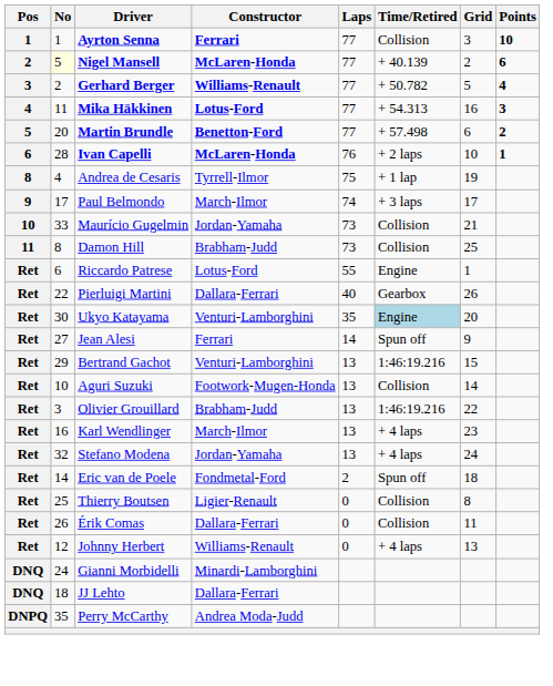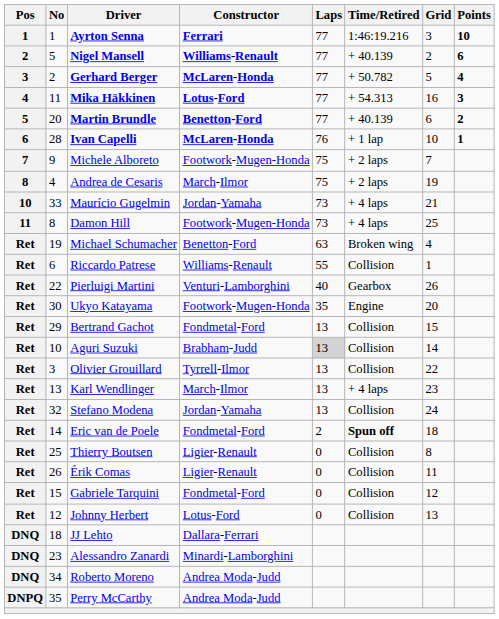Ayrton Senna | Time/Retired: Collision -> 1:46:19.216
Nigel Mansell | No: lightyellow background -> no background
Nigel Mansell | Constructor: McLaren-Honda -> Williams-Renault
Gerhard Berger | Constructor: Williams-Renault -> McLaren-Honda
Martin Brundle | Time/Retired: + 57.498 -> + 40.139
Ivan Capelli | Time/Retired: + 2 laps -> + 1 lap
+ row: 7 | 9 | Michele Alboreto | Footwork-Mugen-Honda | 75 | + 2 laps | 7
Andrea de Cesaris | Constructor: Tyrrell-Ilmor -> March-Ilmor
Andrea de Cesaris | Time/Retired: + 1 lap -> + 2 laps
- row: 9 | 17 | Paul Belmondo | March-Ilmor | 74 | + 3 laps | 17
Maurício Gugelmin | Time/Retired: Collision -> + 4 laps
Damon Hill | Constructor: Brabham-Judd -> Footwork-Mugen-Honda
Damon Hill | Time/Retired: Collision -> + 4 laps
+ row: Ret | 19 | Michael Schumacher | Benetton-Ford | 63 | Broken wing | 4
Riccardo Patrese | Constructor: Lotus-Ford -> Williams-Renault
Riccardo Patrese | Time/Retired: Engine -> Collision
Pierluigi Martini | Constructor: Dallara-Ferrari -> Venturi-Lamborghini
Ukyo Katayama | Constructor: Venturi-Lamborghini -> Footwork-Mugen-Honda
Ukyo Katayama | Time/Retired: lightblue background -> no background
- row: Ret | 27 | Jean Alesi | Ferrari | 14 | Spun off | 9
Bertrand Gachot | Constructor: Venturi-Lamborghini -> Fondmetal-Ford
Bertrand Gachot | Time/Retired: 1:46:19.216 -> Collision
Aguri Suzuki | Constructor: Footwork-Mugen-Honda -> Brabham-Judd
Aguri Suzuki | Laps: no background -> lightgrey background
Olivier Grouillard | Constructor: Brabham-Judd -> Tyrrell-Ilmor
Olivier Grouillard | Time/Retired: 1:46:19.216 -> Collision
Karl Wendlinger | No: 16 -> 13
Stefano Modena | Time/Retired: + 4 laps -> Collision
Eric van de Poele | Time/Retired: normal -> bold
Érik Comas | Constructor: Dallara-Ferrari -> Ligier-Renault
+ row: Ret | 15 | Gabriele Tarquini | Fondmetal-Ford | 0 | Collision | 12
Johnny Herbert | Constructor: Williams-Renault -> Lotus-Ford
Johnny Herbert | Time/Retired: + 4 laps -> Collision
- row: DNQ | 24 | Gianni Morbidelli | Minardi-Lamborghini
+ row: DNQ | 23 | Alessandro Zanardi | Minardi-Lamborghini
+ row: DNQ | 34 | Roberto Moreno | Andrea Moda-Judd
